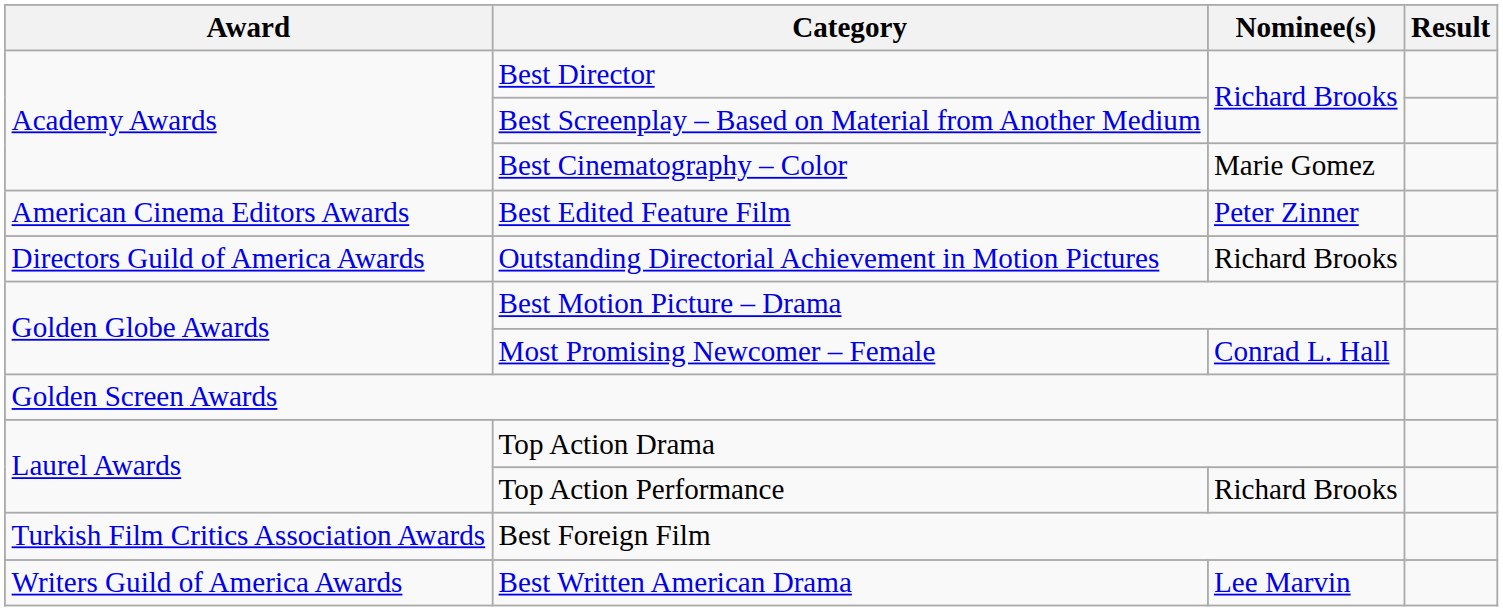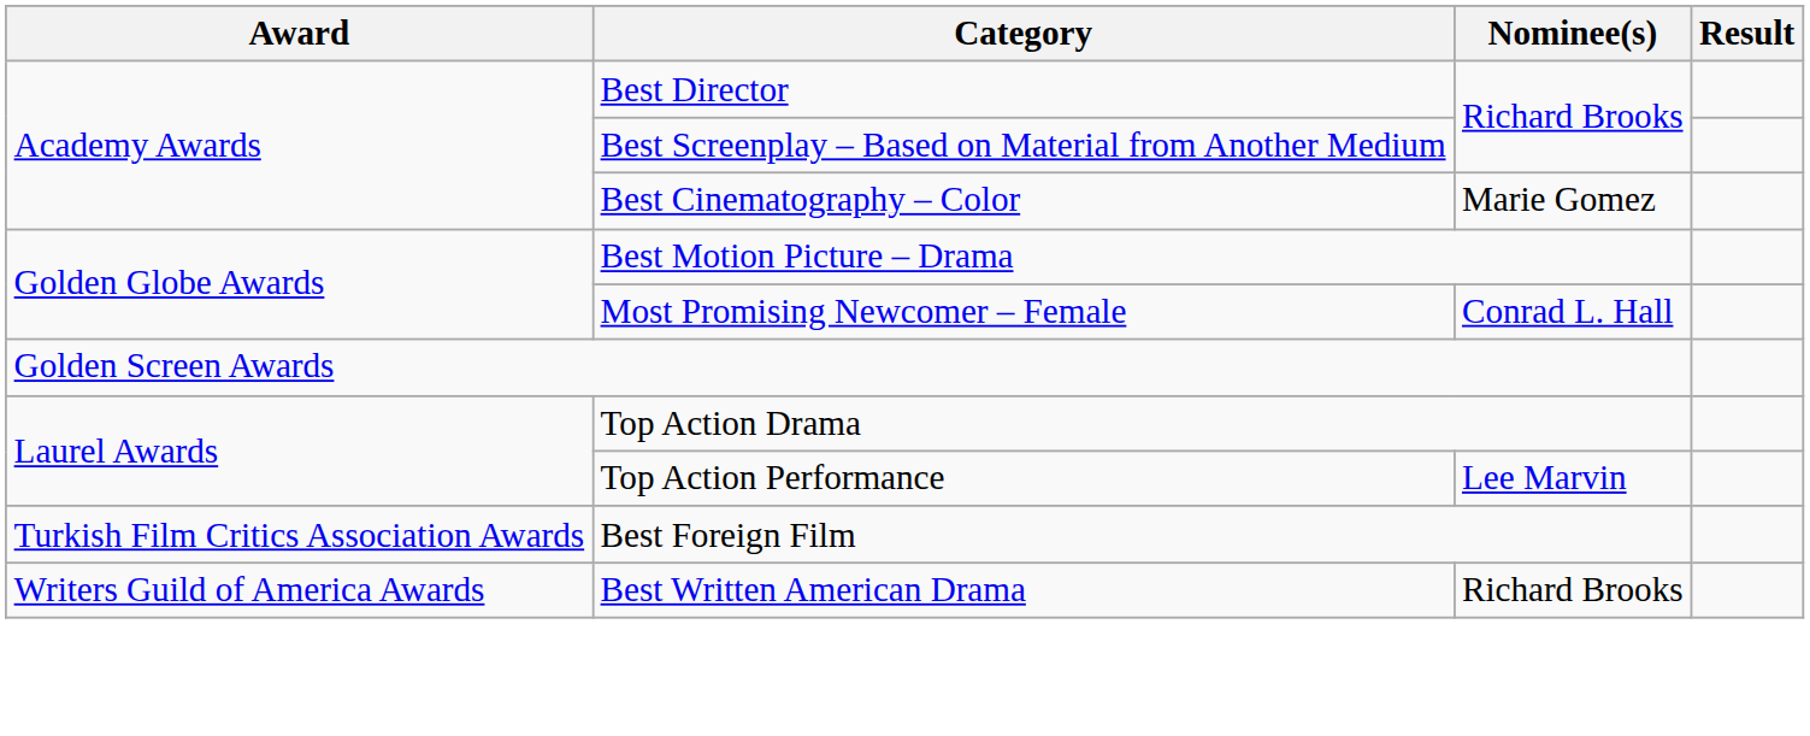- row: American Cinema Editors Awards | Best Edited Feature Film | Peter Zinner
- row: Directors Guild of America Awards | Outstanding Directorial Achievement in Motion Pictures | Richard Brooks
Top Action Performance | Nominee(s): Richard Brooks -> Lee Marvin
Best Written American Drama | Nominee(s): Lee Marvin -> Richard Brooks
